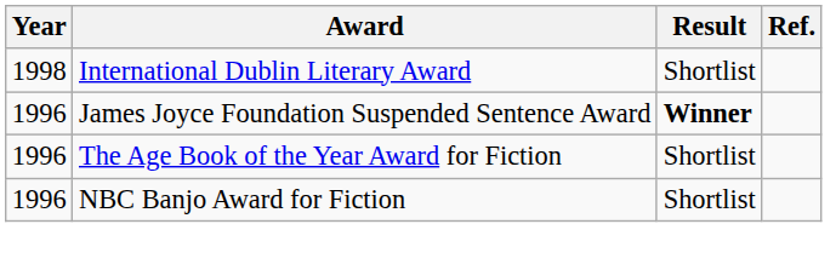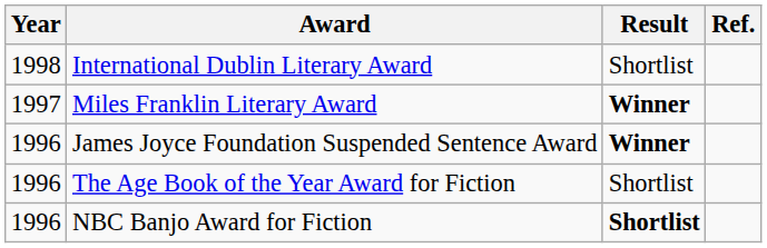+ row: 1997 | Miles Franklin Literary Award | Winner
NBC Banjo Award for Fiction | Result: normal -> bold
